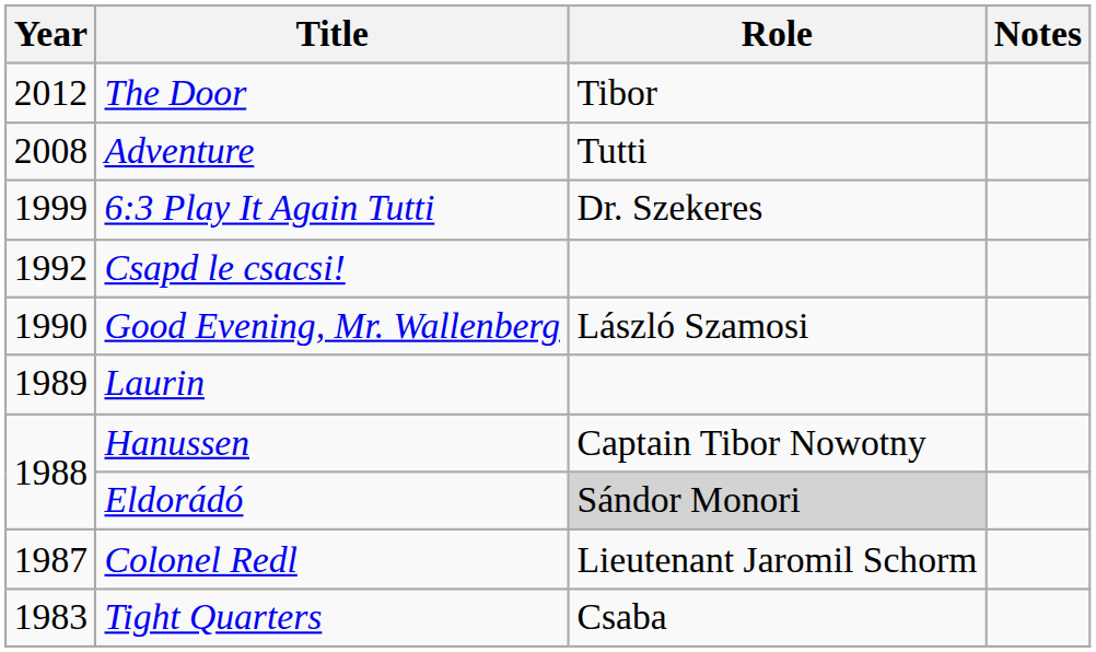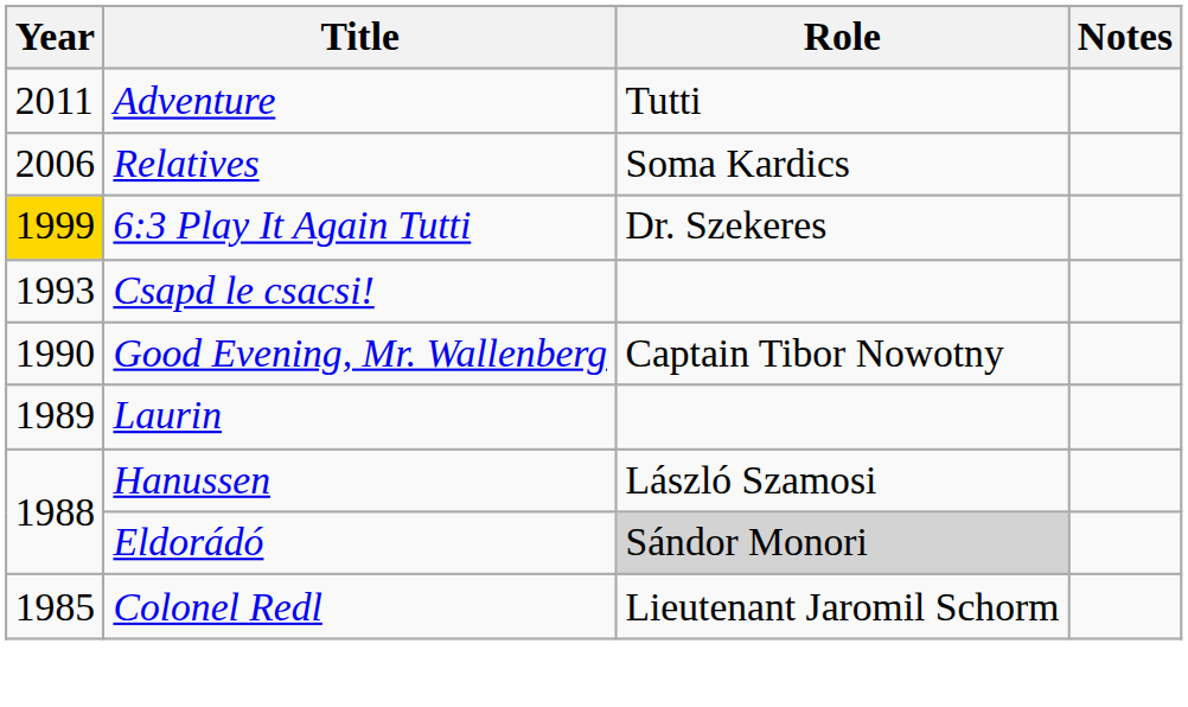- row: 2012 | The Door | Tibor
Adventure | Year: 2008 -> 2011
+ row: 2006 | Relatives | Soma Kardics
6:3 Play It Again Tutti | Year: no background -> gold background
Csapd le csacsi! | Year: 1992 -> 1993
Good Evening, Mr. Wallenberg | Role: László Szamosi -> Captain Tibor Nowotny
Hanussen | Role: Captain Tibor Nowotny -> László Szamosi
Colonel Redl | Year: 1987 -> 1985
- row: 1983 | Tight Quarters | Csaba
